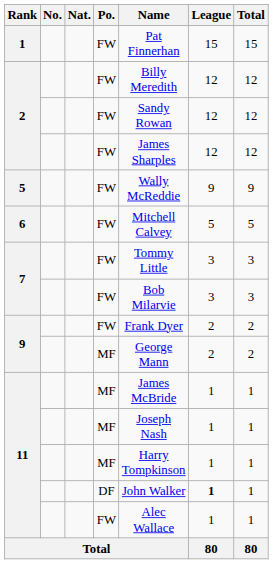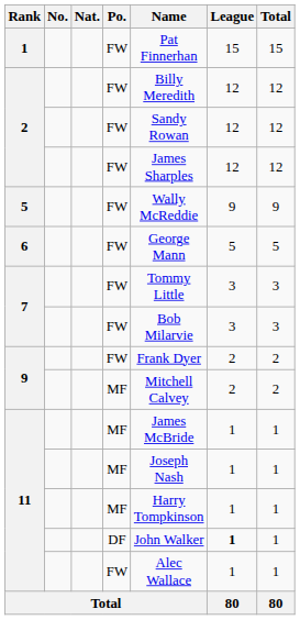6 | Name: Mitchell Calvey -> George Mann
9 / MF | Name: George Mann -> Mitchell Calvey
